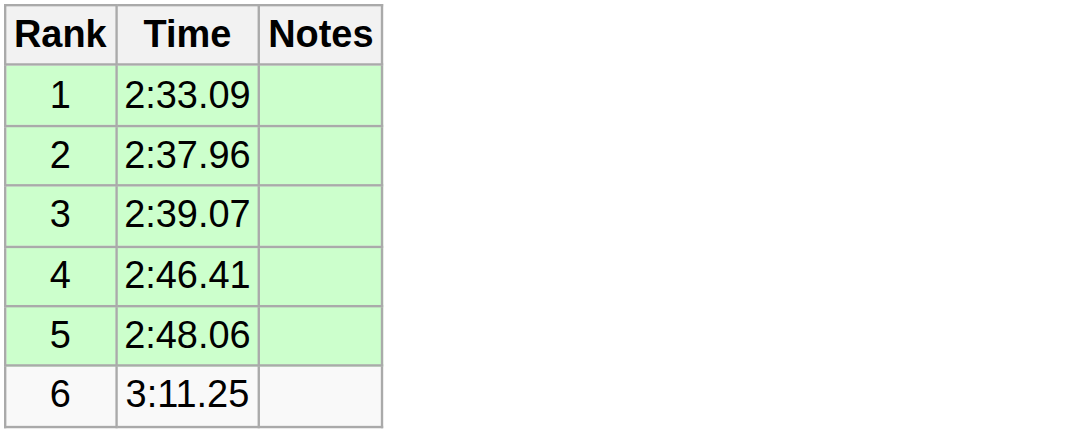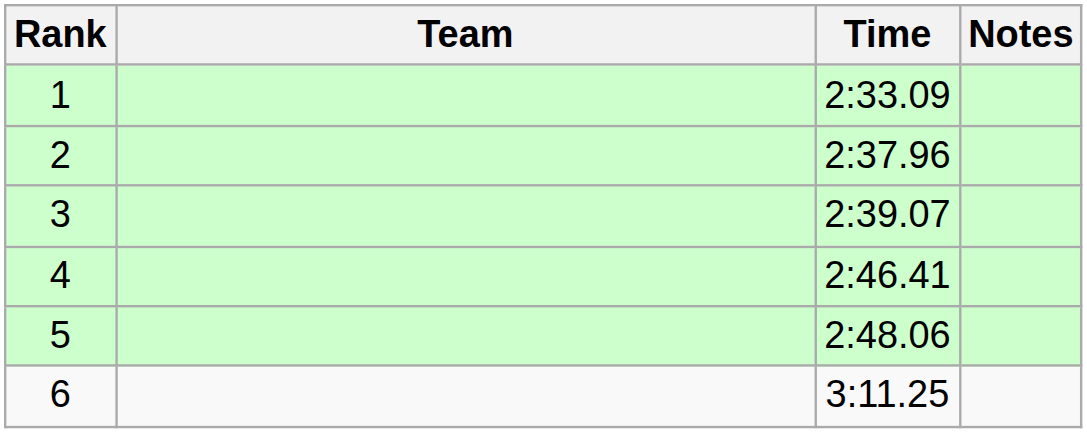+ column: Team
